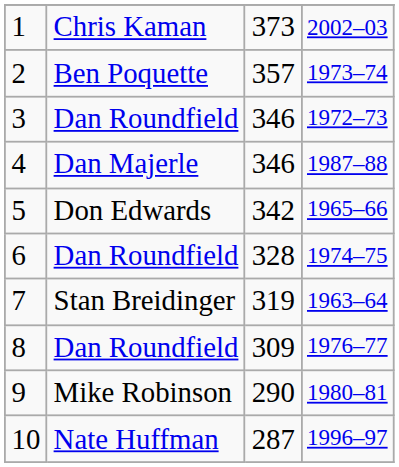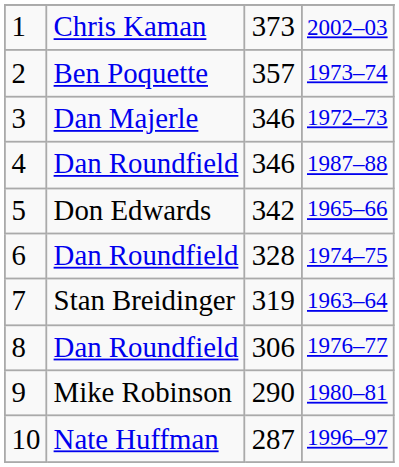3 | column 2: Dan Roundfield -> Dan Majerle
4 | column 2: Dan Majerle -> Dan Roundfield
8 | column 3: 309 -> 306
